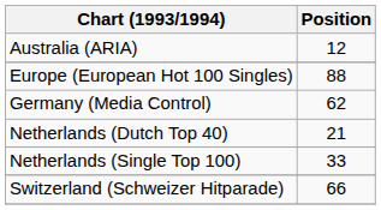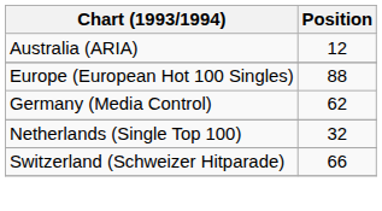- row: Netherlands (Dutch Top 40) | 21
Netherlands (Single Top 100) | Position: 33 -> 32
